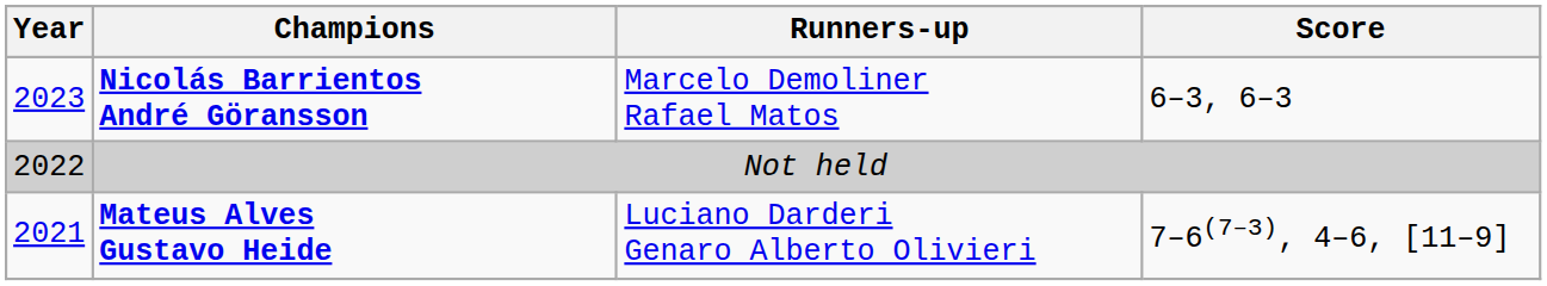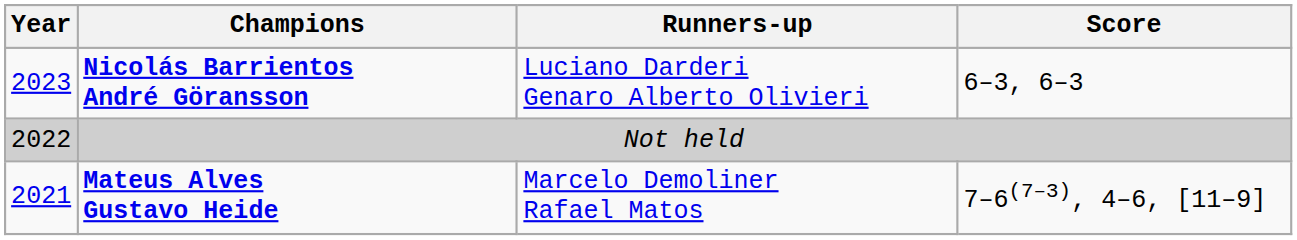Nicolás Barrientos André Göransson | Runners-up: Marcelo Demoliner Rafael Matos -> Luciano Darderi Genaro Alberto Olivieri
Mateus Alves Gustavo Heide | Runners-up: Luciano Darderi Genaro Alberto Olivieri -> Marcelo Demoliner Rafael Matos
